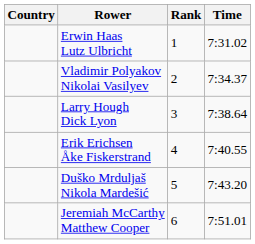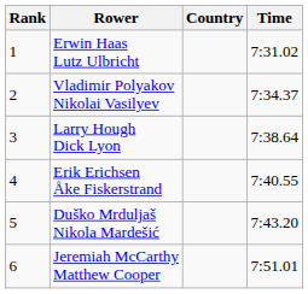columns swapped: Rank <-> Country
